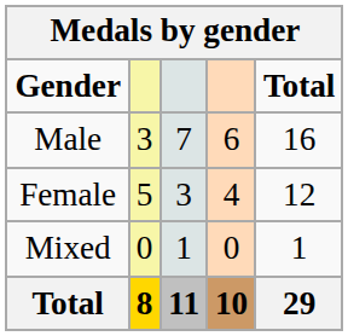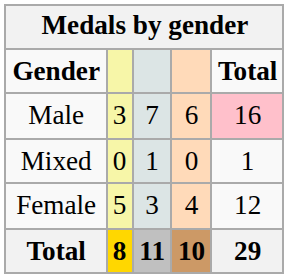Male | Total: no background -> pink background
rows swapped: Female <-> Mixed
